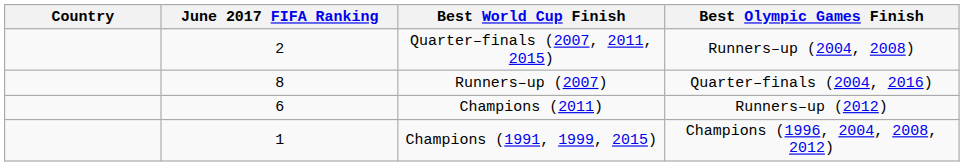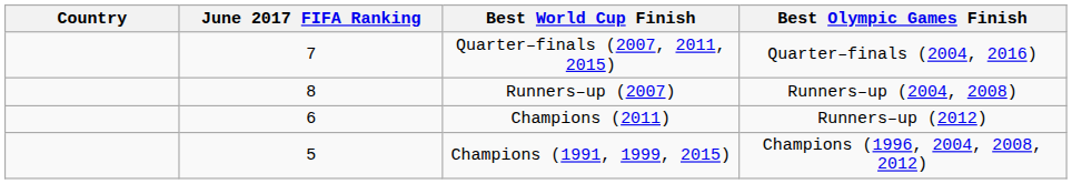Quarter–finals (2007, 2011, 2015) | June 2017 FIFA Ranking: 2 -> 7
Quarter–finals (2007, 2011, 2015) | Best Olympic Games Finish: Runners–up (2004, 2008) -> Quarter–finals (2004, 2016)
Runners–up (2007) | Best Olympic Games Finish: Quarter–finals (2004, 2016) -> Runners–up (2004, 2008)
Champions (1991, 1999, 2015) | June 2017 FIFA Ranking: 1 -> 5
